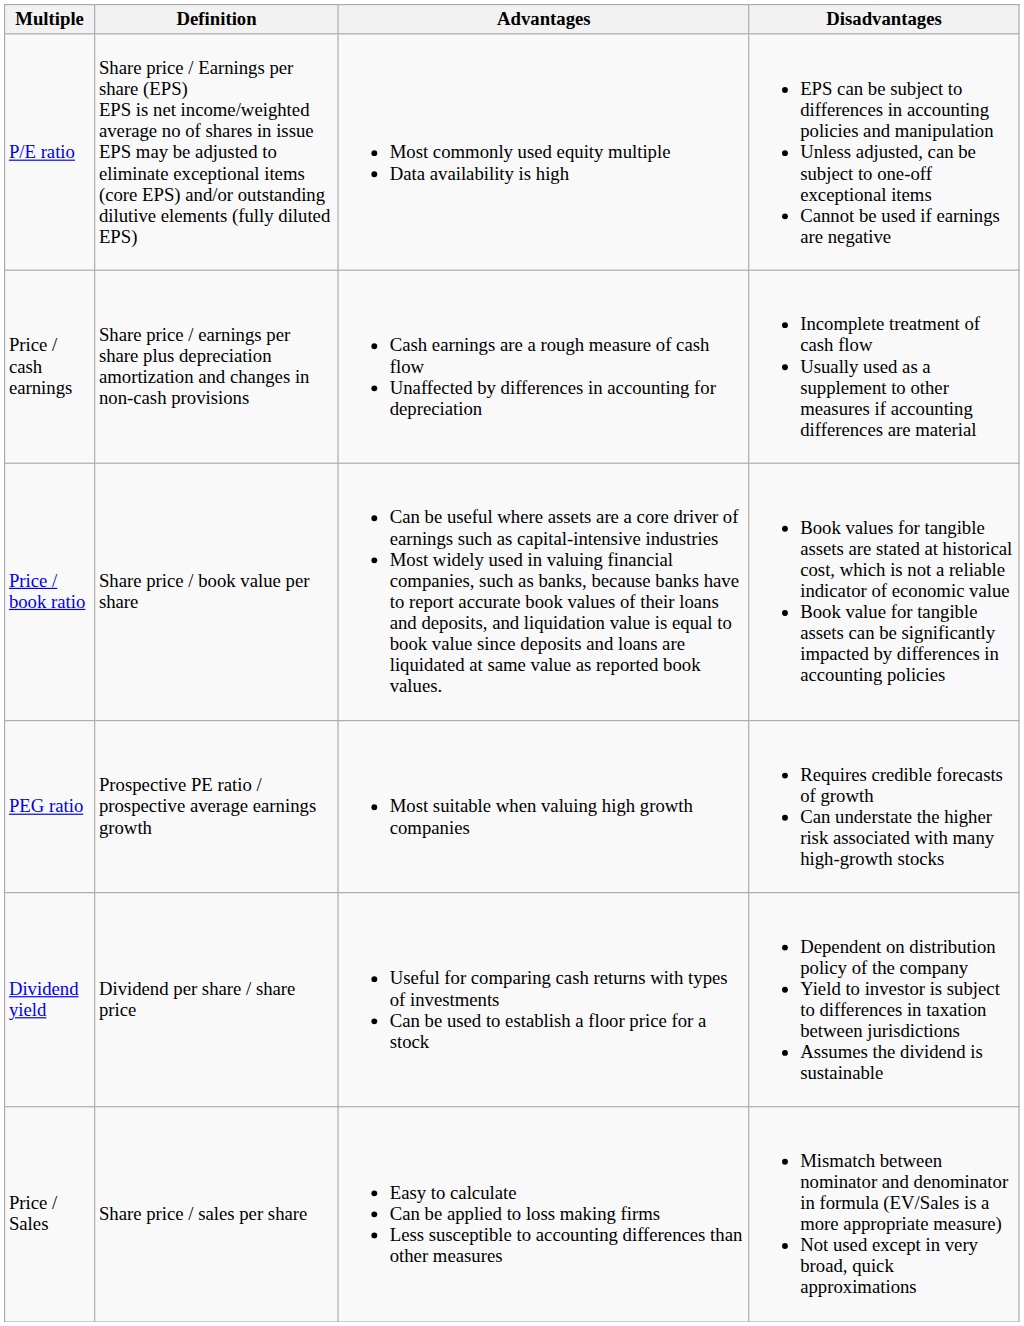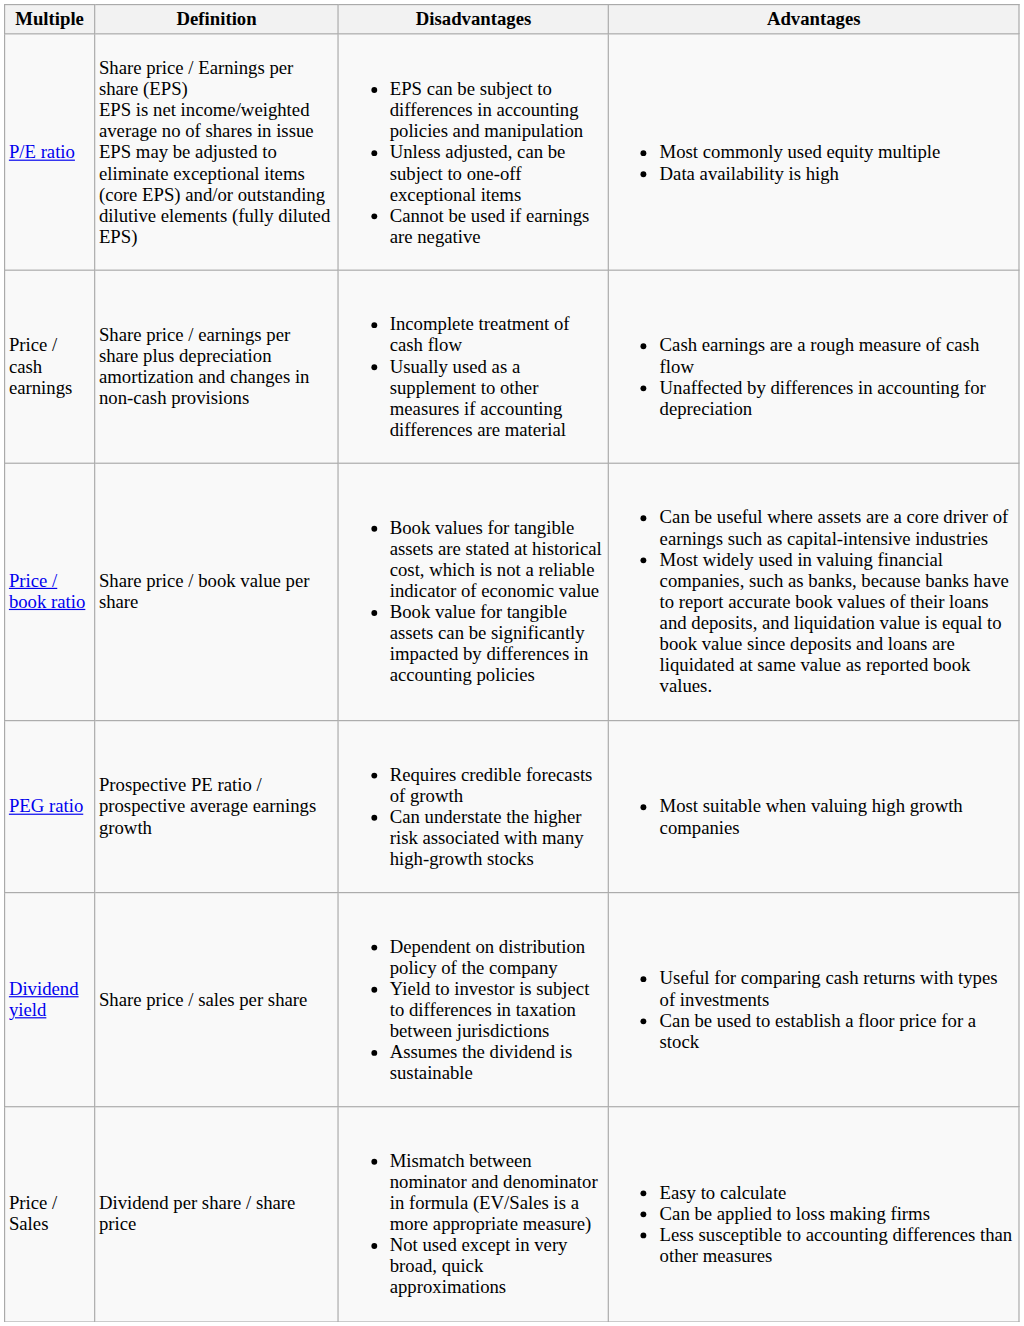columns swapped: Advantages <-> Disadvantages
Dividend yield | Definition: Dividend per share / share price -> Share price / sales per share
Price / Sales | Definition: Share price / sales per share -> Dividend per share / share price
